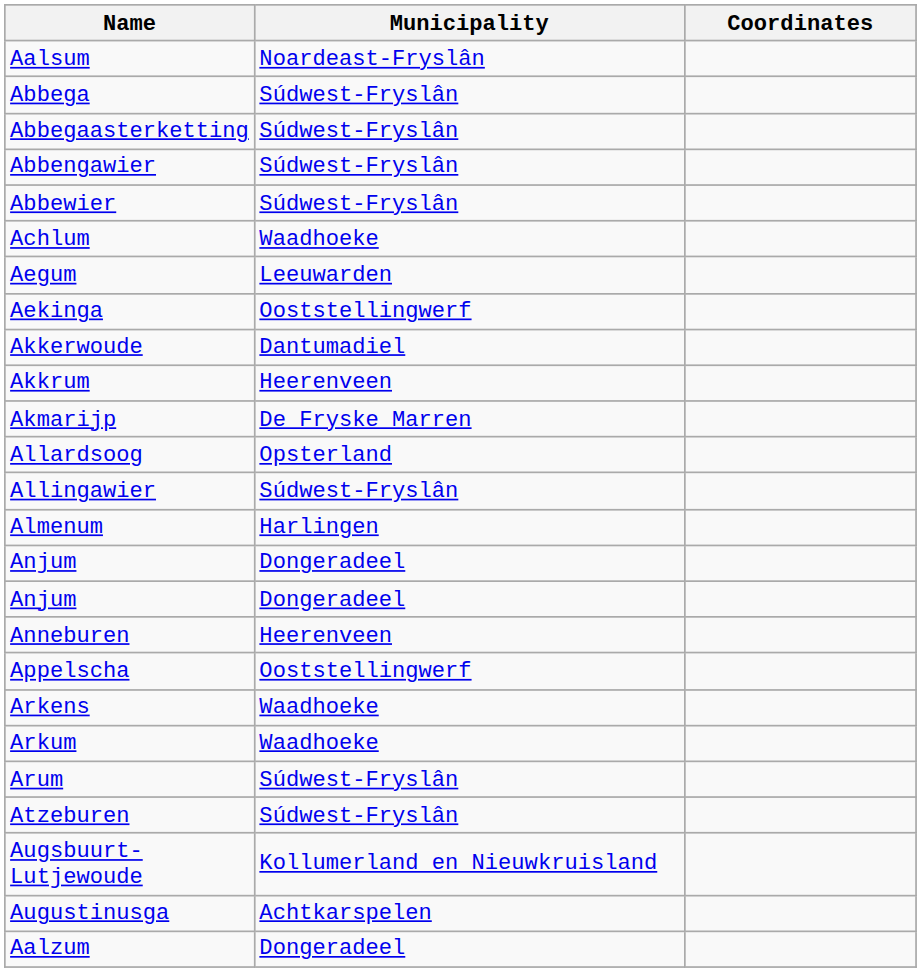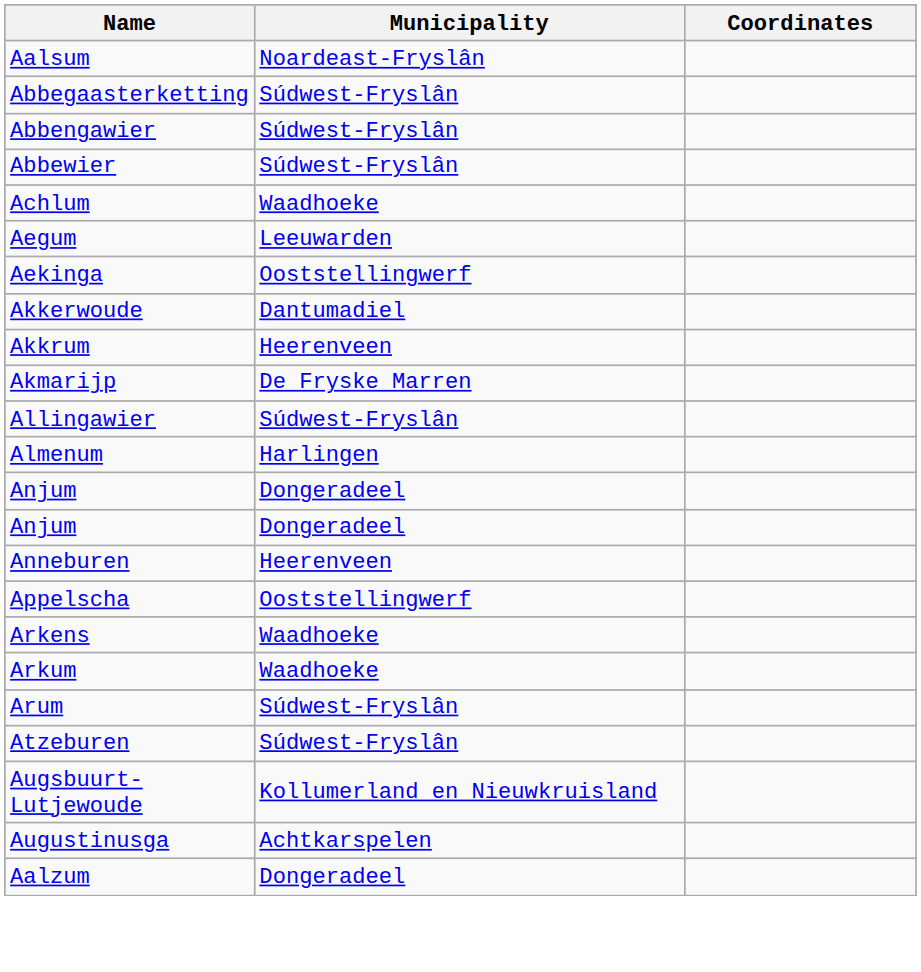- row: Abbega | Súdwest-Fryslân
- row: Allardsoog | Opsterland
